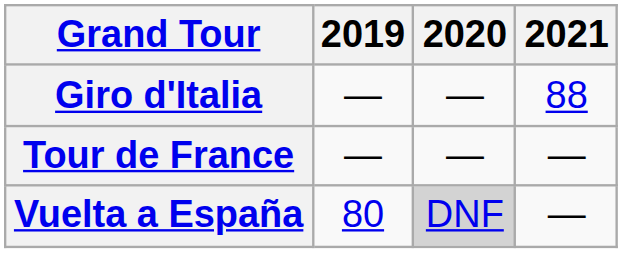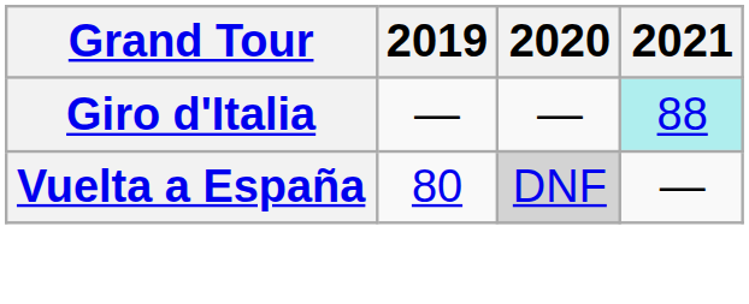Giro d'Italia | 2021: no background -> paleturquoise background
- row: Tour de France | — | — | —
